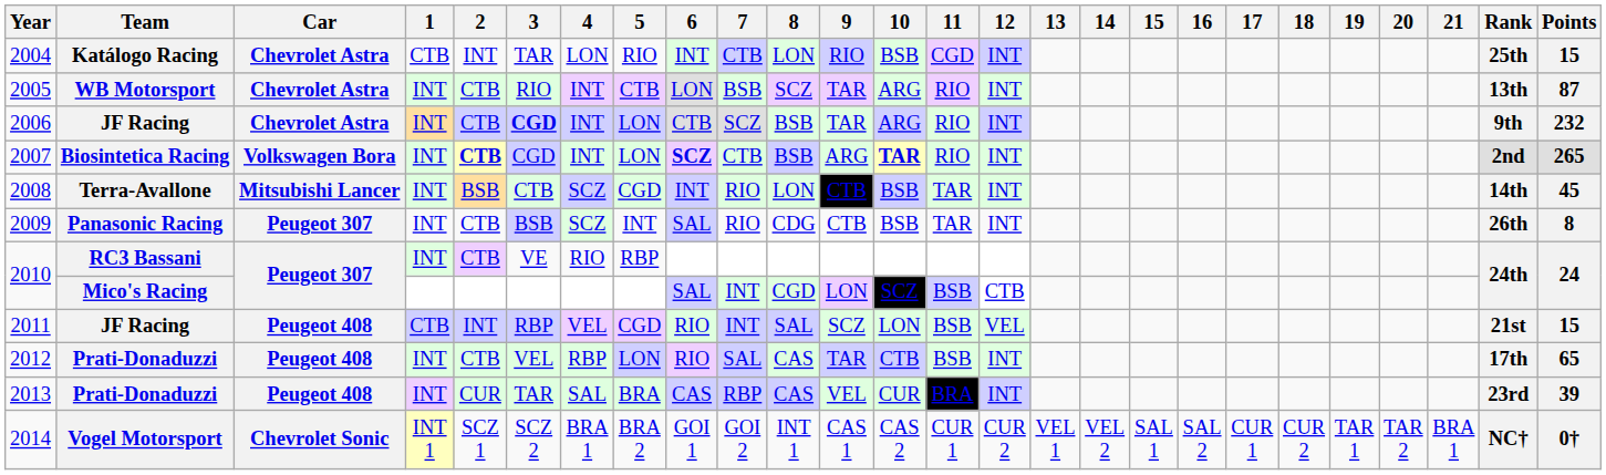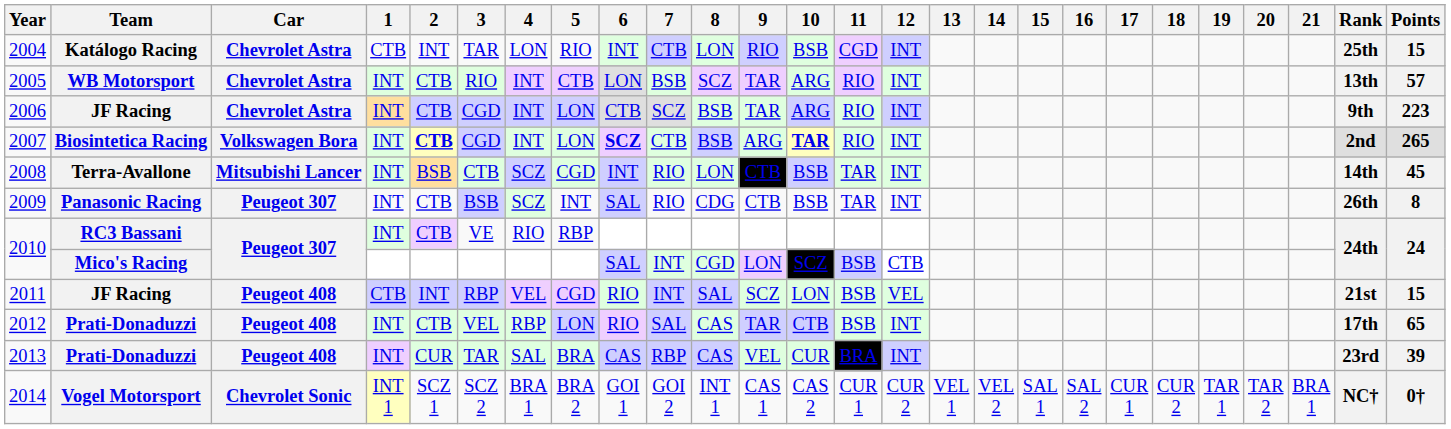2005 | Points: 87 -> 57
2006 | 3: bold -> normal
2006 | Points: 232 -> 223
